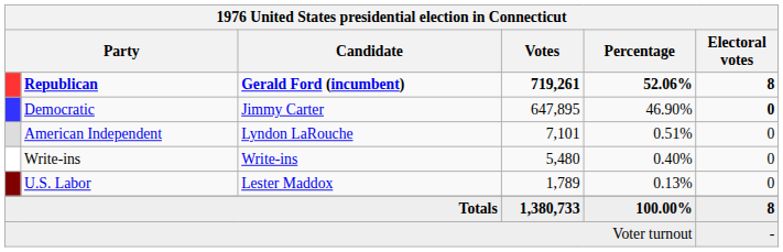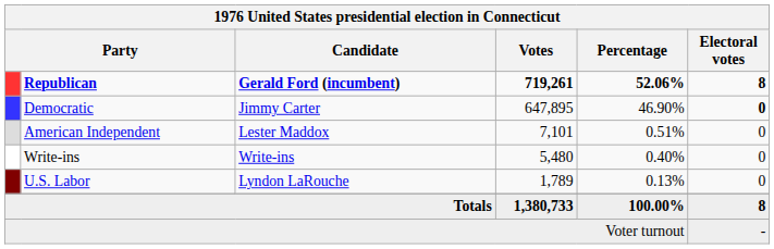American Independent | Candidate: Lyndon LaRouche -> Lester Maddox
U.S. Labor | Candidate: Lester Maddox -> Lyndon LaRouche
